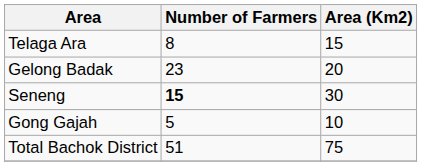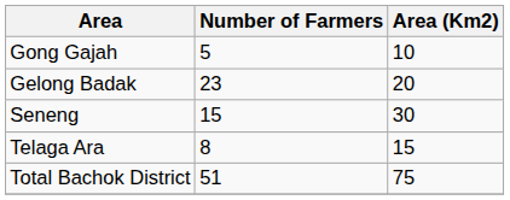rows swapped: Telaga Ara <-> Gong Gajah
Seneng | Number of Farmers: bold -> normal
